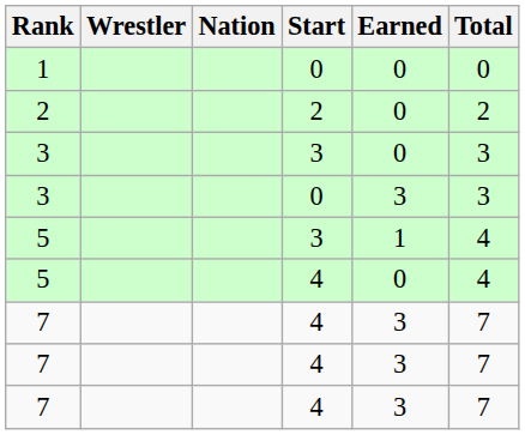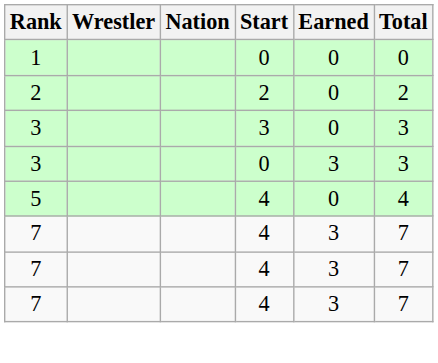- row: 5 | 3 | 1 | 4
